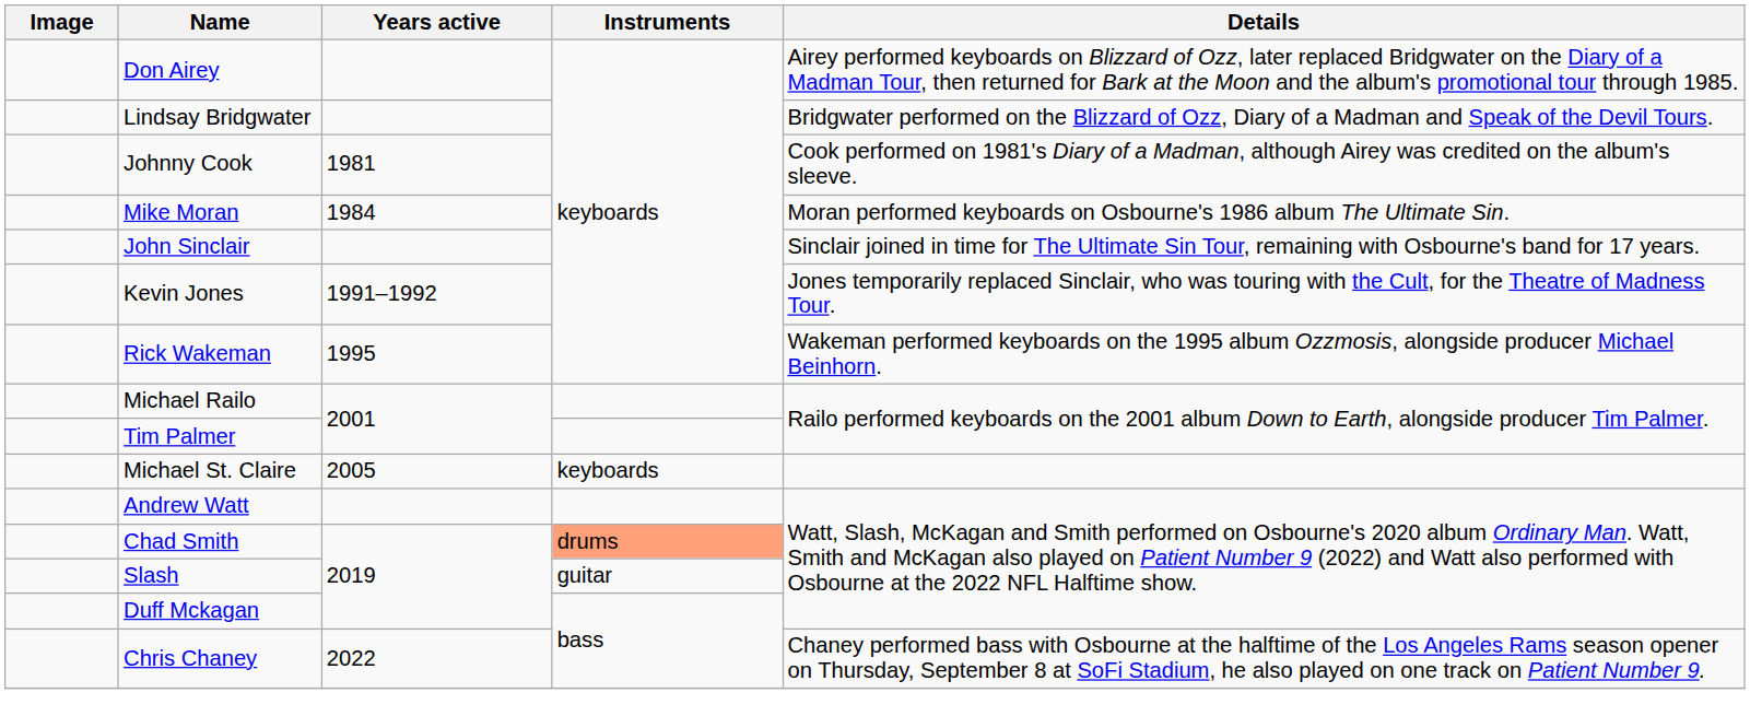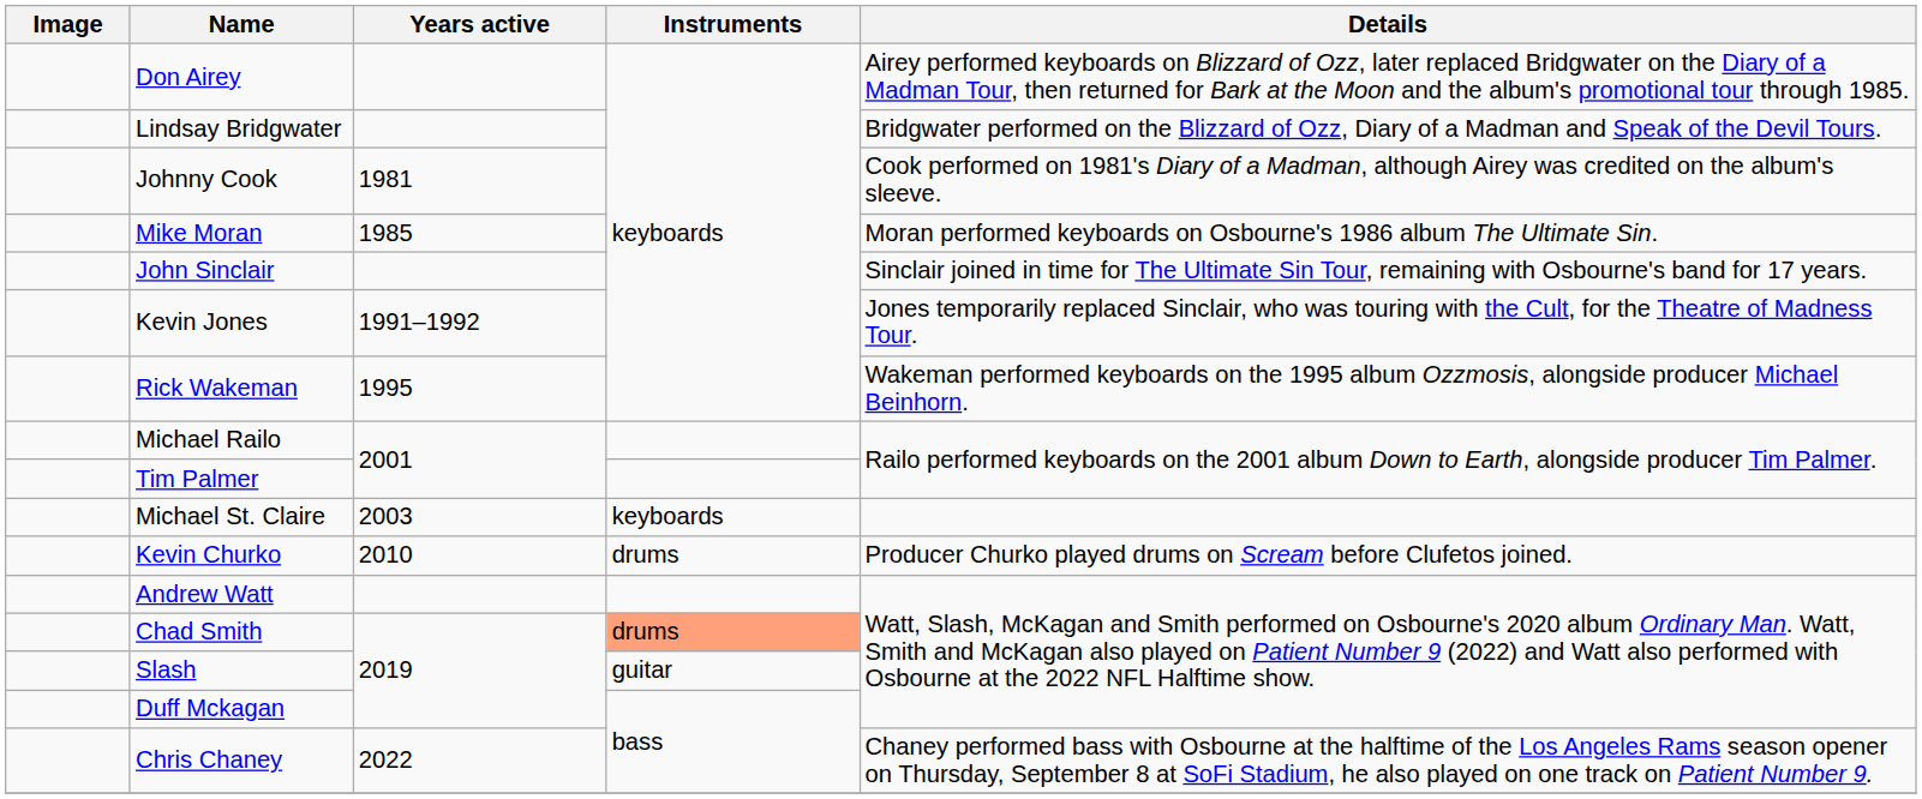Mike Moran | Years active: 1984 -> 1985
Michael St. Claire | Years active: 2005 -> 2003
+ row: Kevin Churko | 2010 | drums | Producer Churko played drums on Scream before Clufetos joined.
